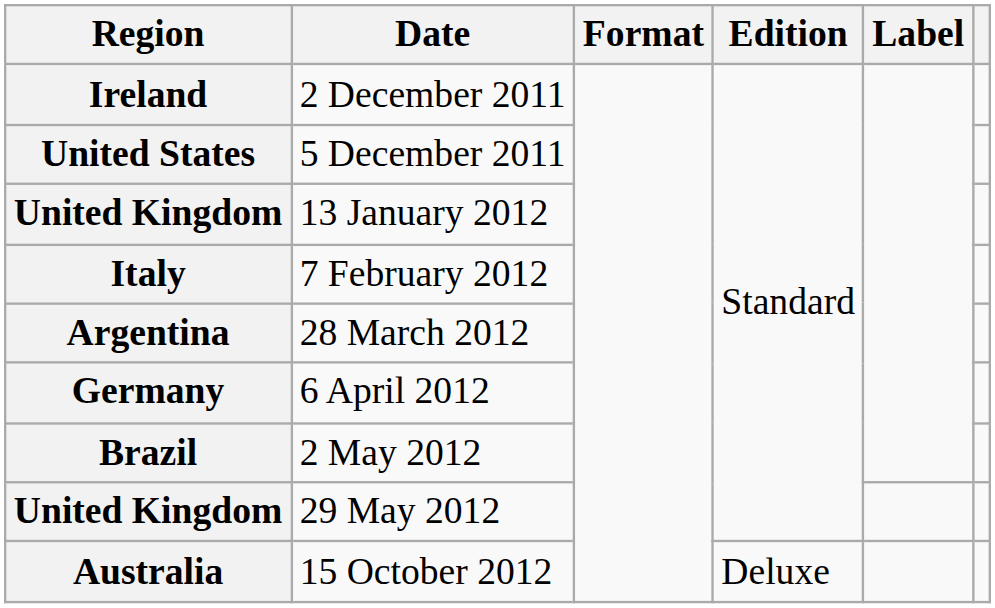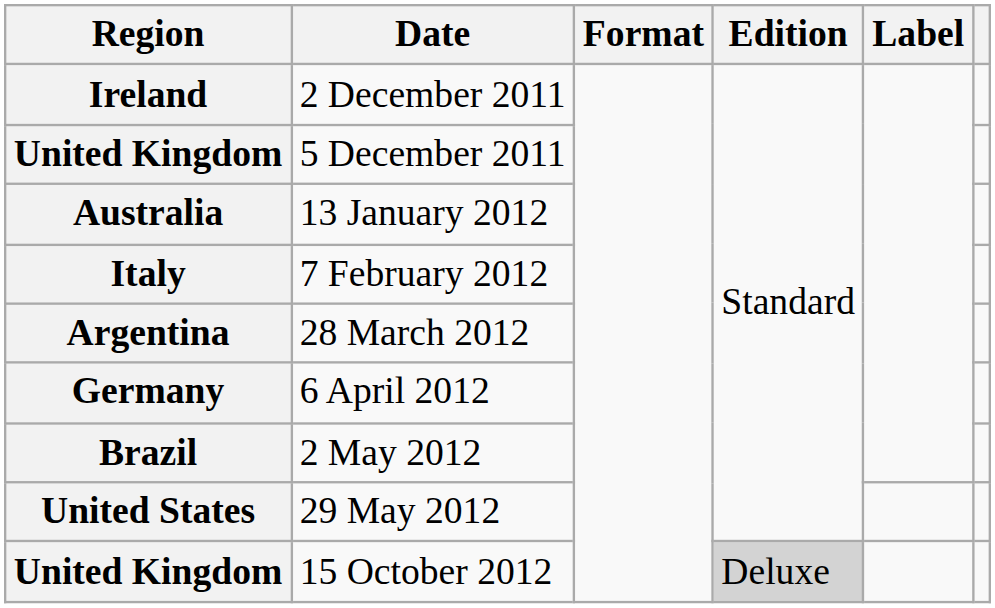5 December 2011 | Region: United States -> United Kingdom
13 January 2012 | Region: United Kingdom -> Australia
29 May 2012 | Region: United Kingdom -> United States
15 October 2012 | Region: Australia -> United Kingdom
15 October 2012 | Edition: no background -> lightgrey background
